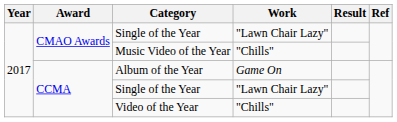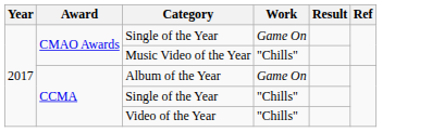CMAO Awards / Single of the Year | Work: "Lawn Chair Lazy" -> Game On
CCMA / Single of the Year | Work: "Lawn Chair Lazy" -> "Chills"
